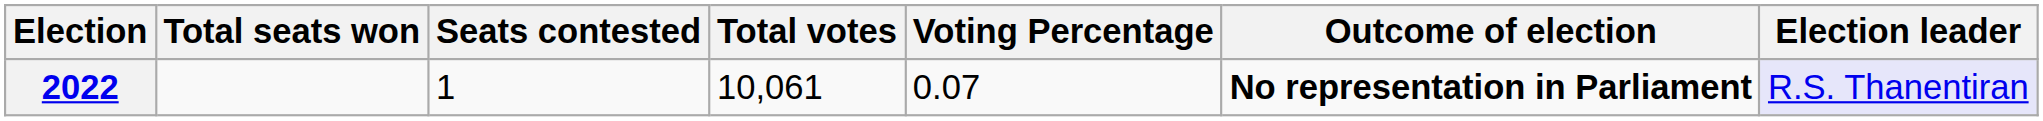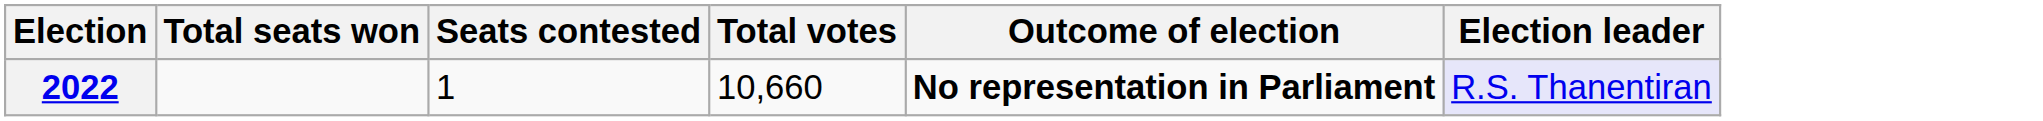- column: Voting Percentage | 0.07
2022 | Total votes: 10,061 -> 10,660
